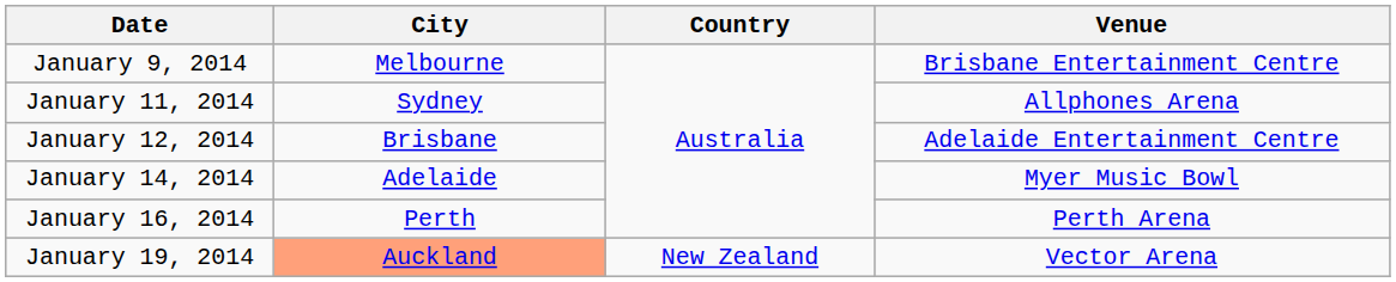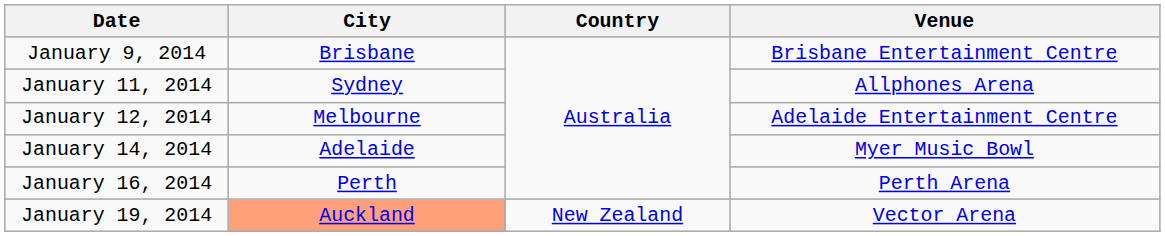January 9, 2014 | City: Melbourne -> Brisbane
January 12, 2014 | City: Brisbane -> Melbourne
